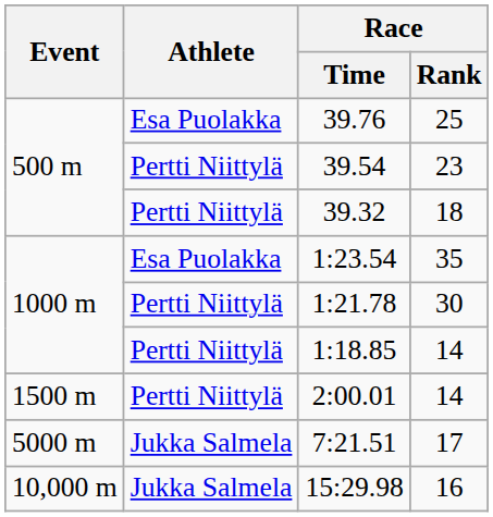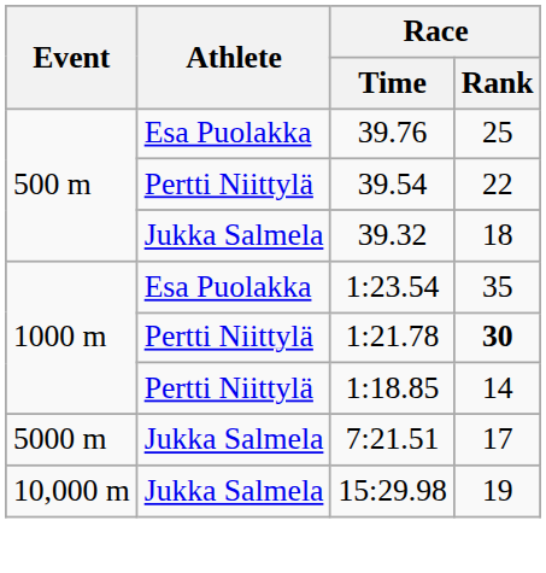39.54 | Race / Rank: 23 -> 22
39.32 | Athlete: Pertti Niittylä -> Jukka Salmela
1:21.78 | Race / Rank: normal -> bold
- row: 1500 m | Pertti Niittylä | 2:00.01 | 14
15:29.98 | Race / Rank: 16 -> 19
